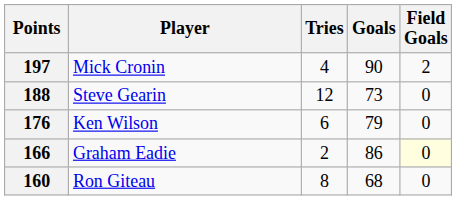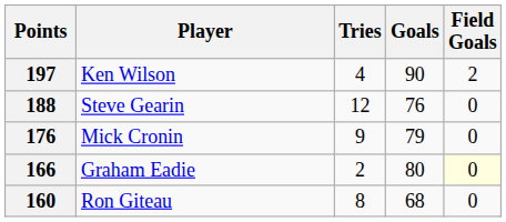197 | Player: Mick Cronin -> Ken Wilson
188 | Goals: 73 -> 76
176 | Player: Ken Wilson -> Mick Cronin
176 | Tries: 6 -> 9
166 | Goals: 86 -> 80
